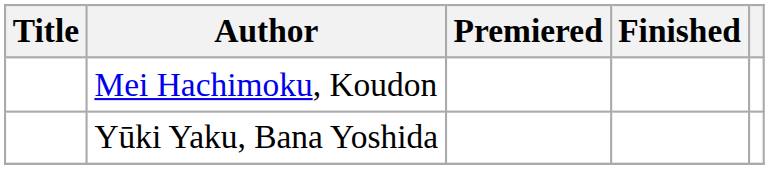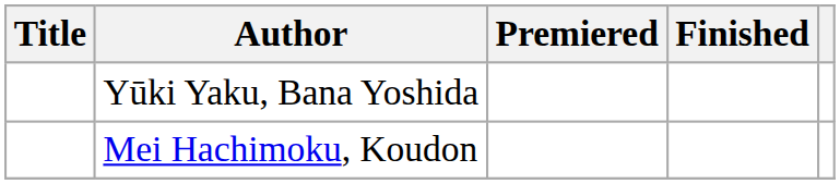rows swapped: Yūki Yaku, Bana Yoshida <-> Mei Hachimoku, Koudon
